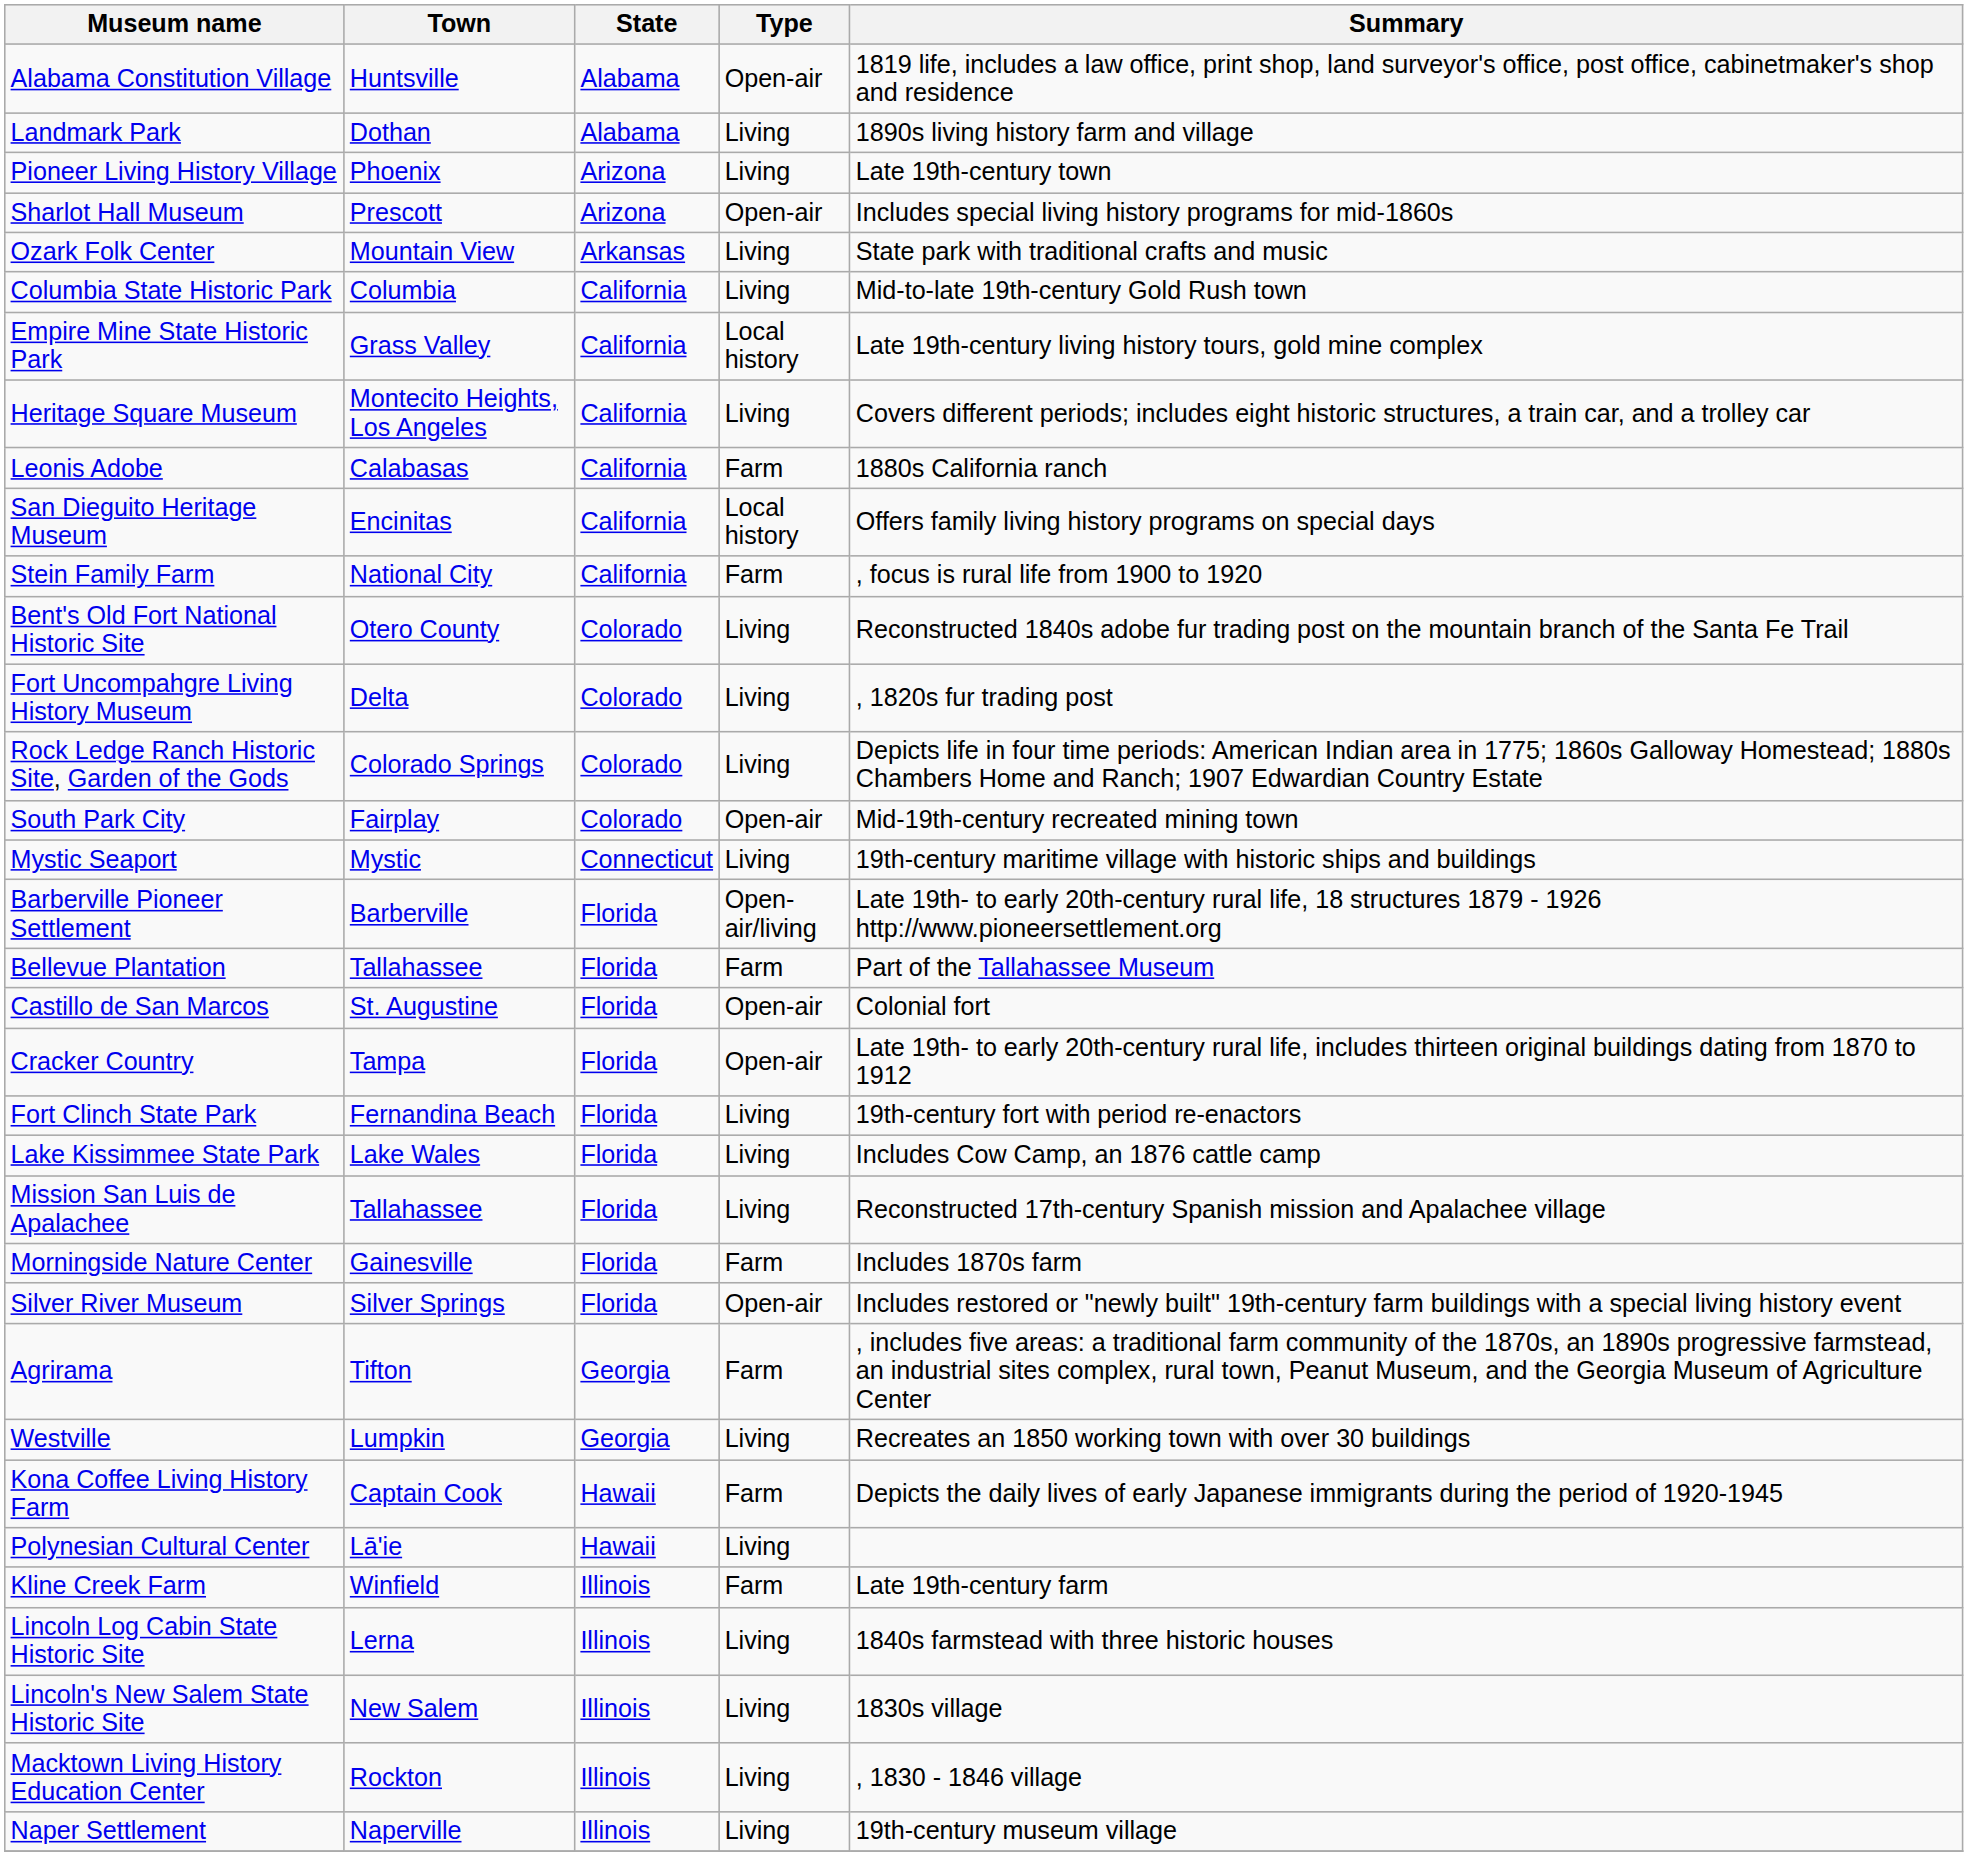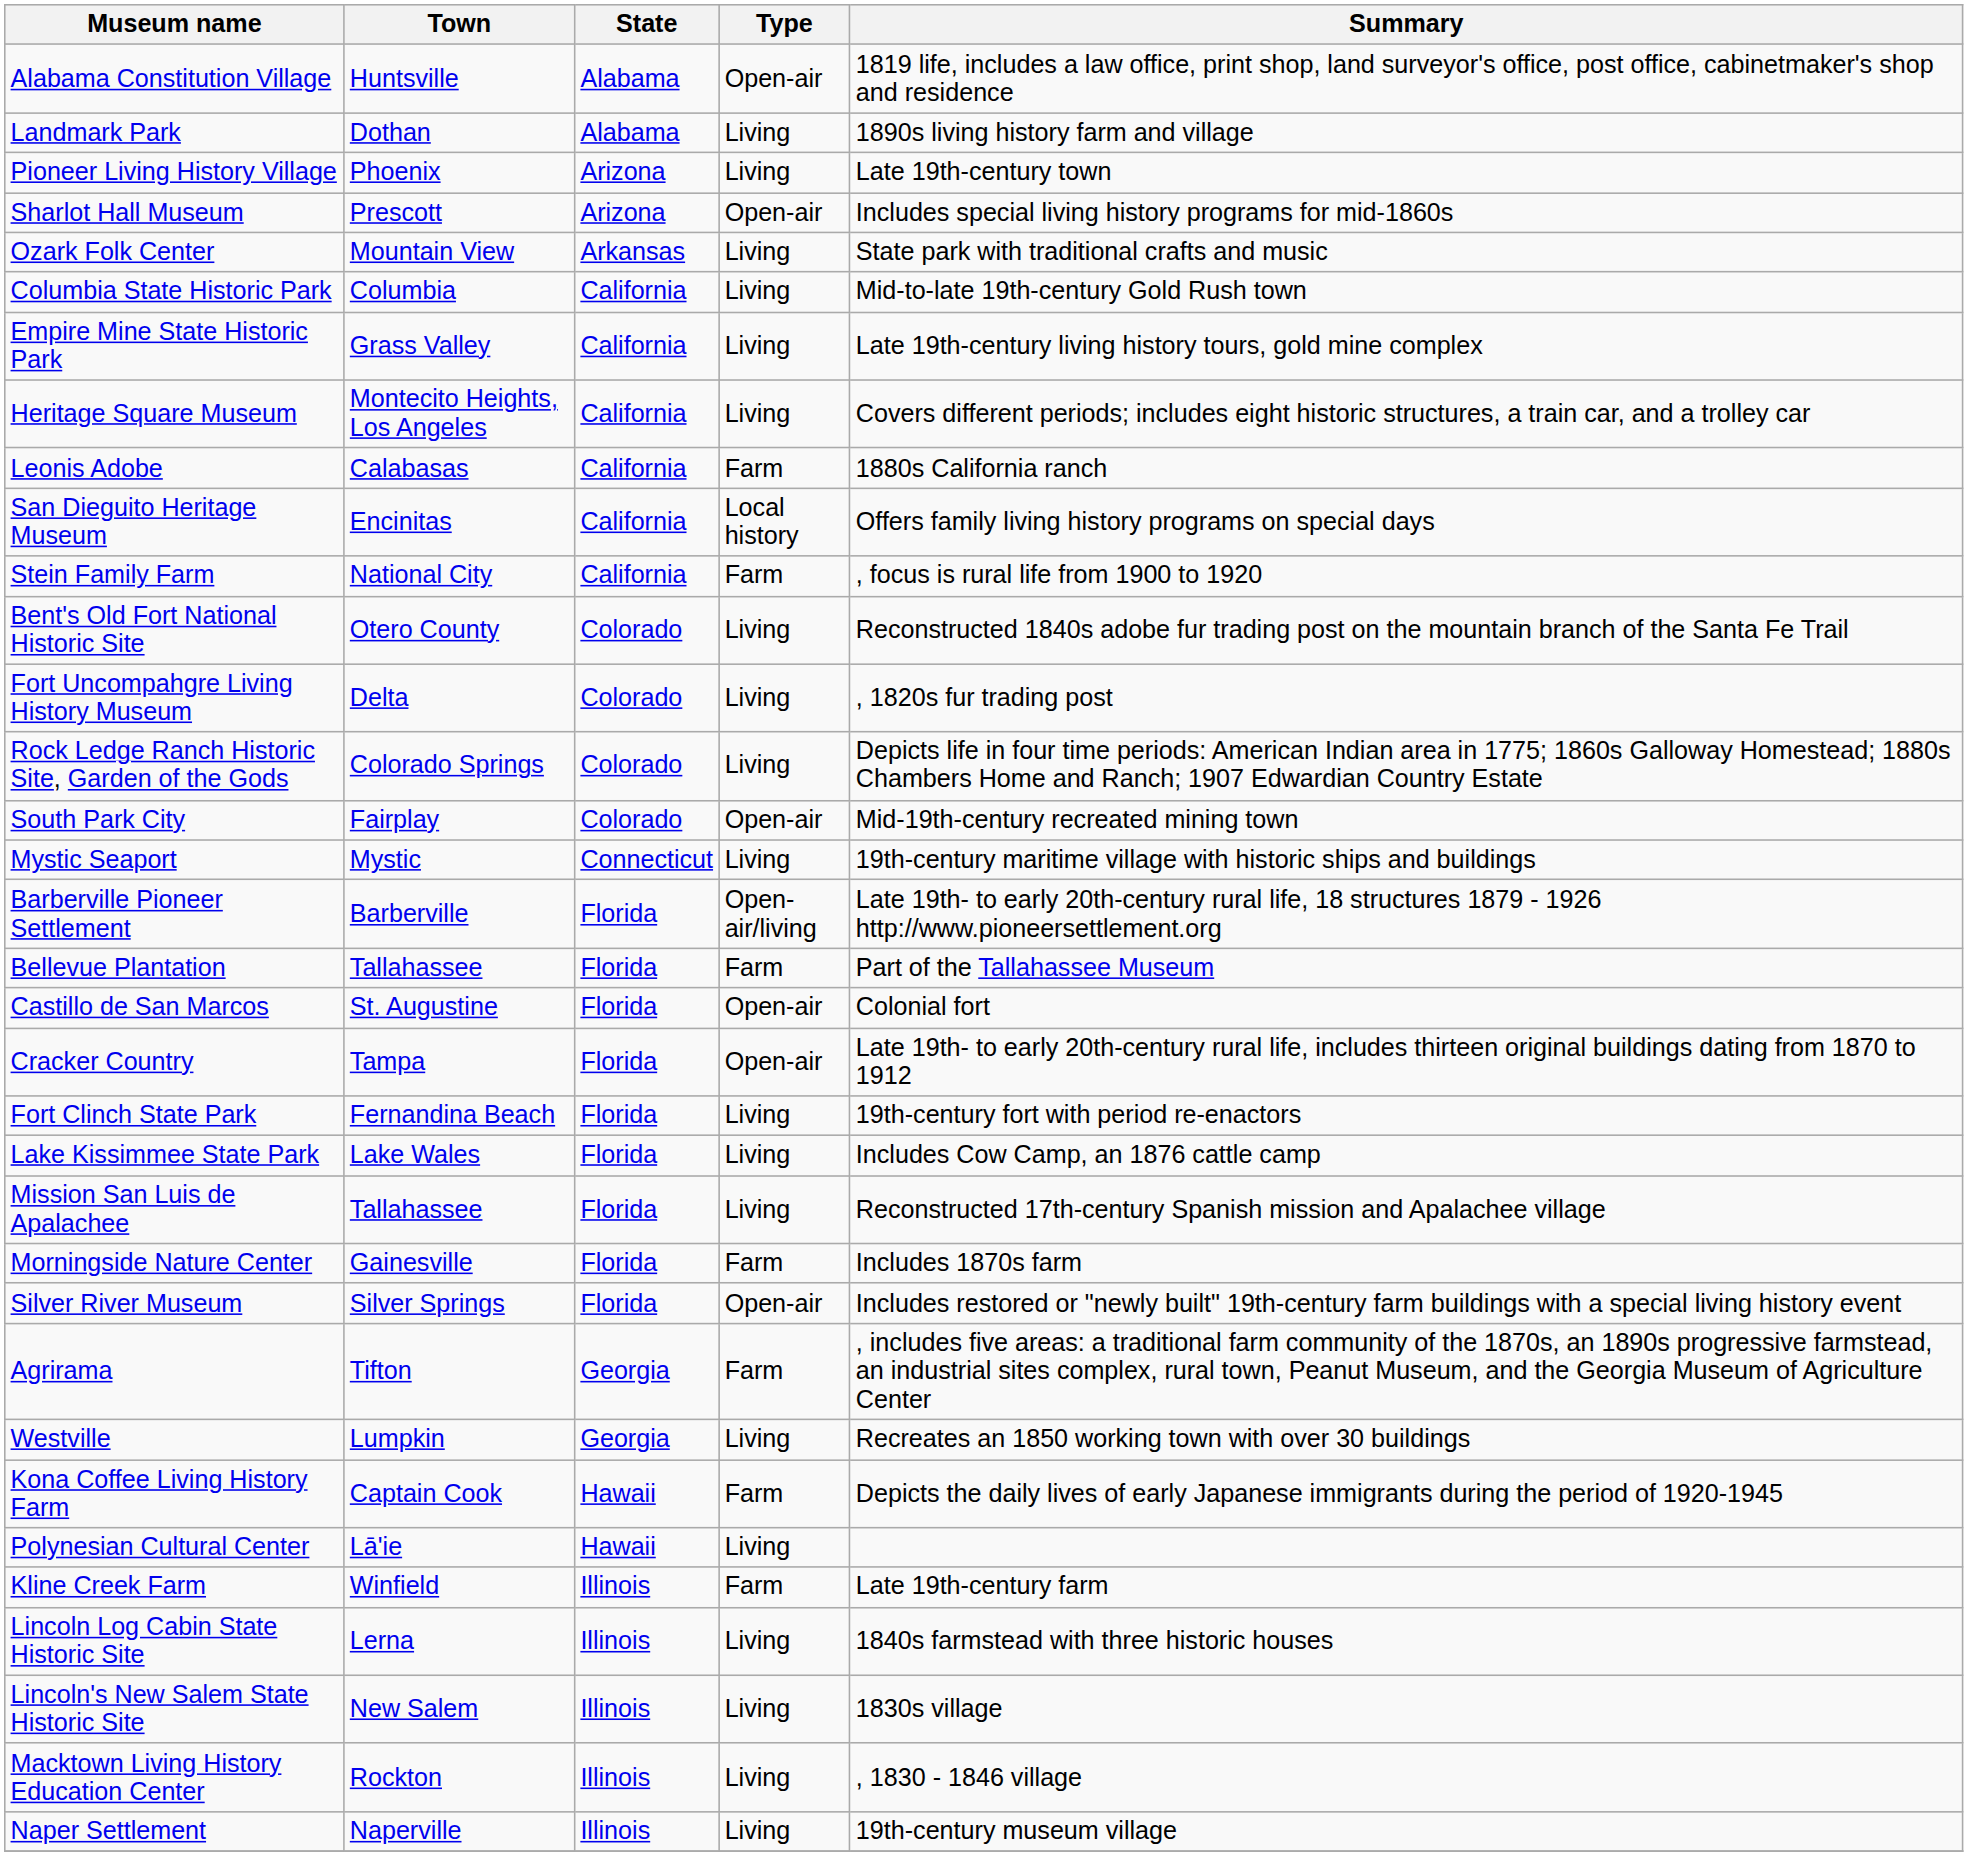Empire Mine State Historic Park | Type: Local history -> Living
